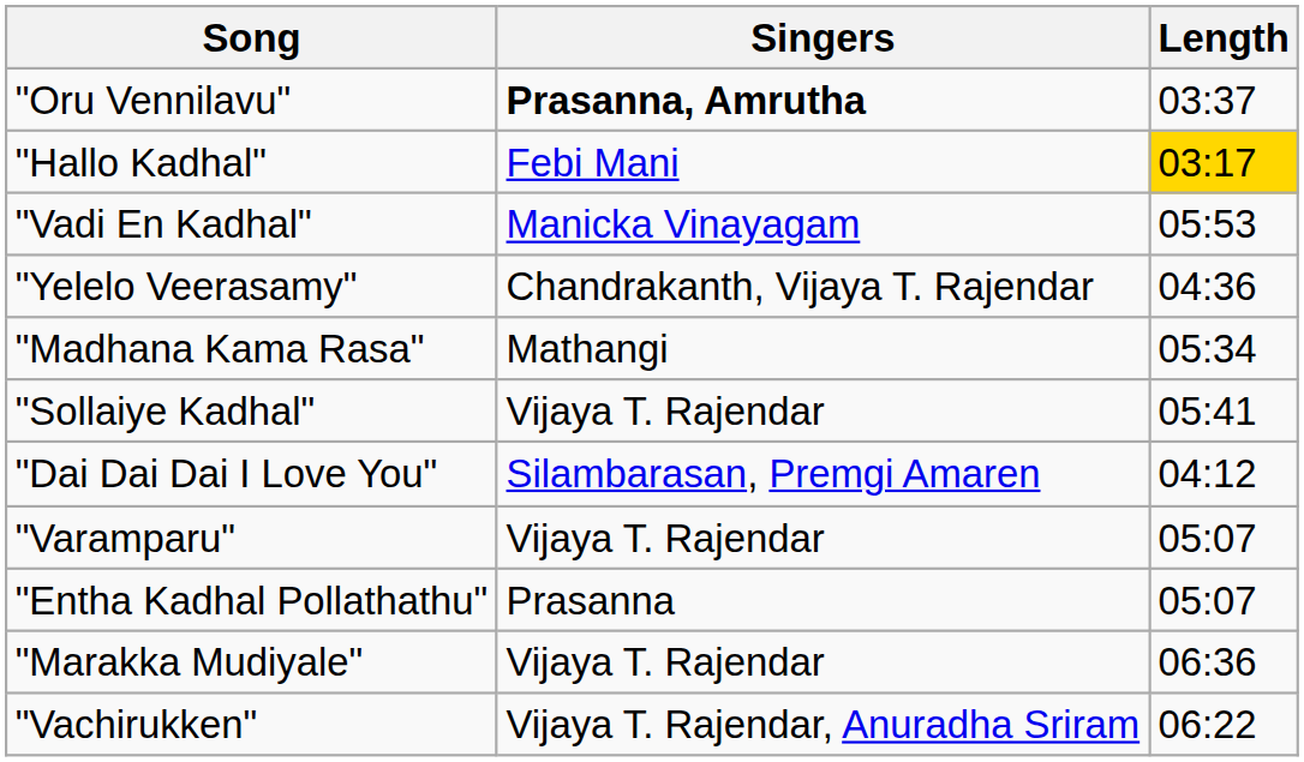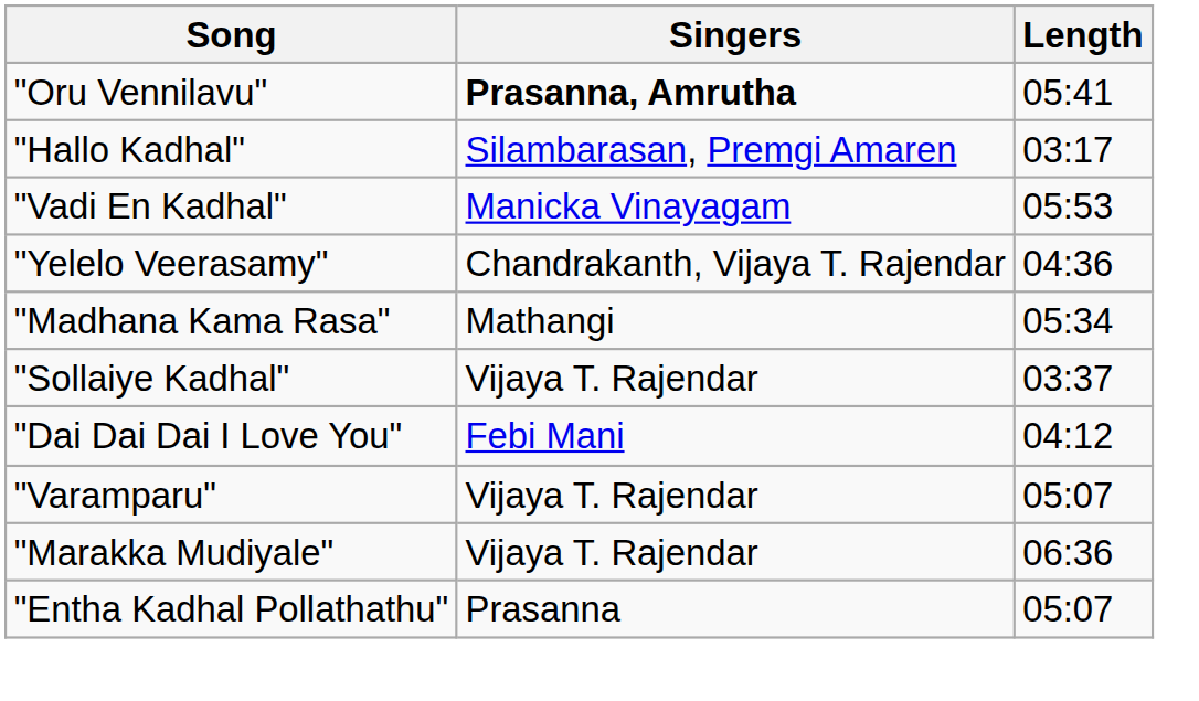"Oru Vennilavu" | Length: 03:37 -> 05:41
"Hallo Kadhal" | Singers: Febi Mani -> Silambarasan, Premgi Amaren
"Hallo Kadhal" | Length: gold background -> no background
"Sollaiye Kadhal" | Length: 05:41 -> 03:37
"Dai Dai Dai I Love You" | Singers: Silambarasan, Premgi Amaren -> Febi Mani
rows swapped: "Marakka Mudiyale" <-> "Entha Kadhal Pollathathu"
- row: "Vachirukken" | Vijaya T. Rajendar, Anuradha Sriram | 06:22
